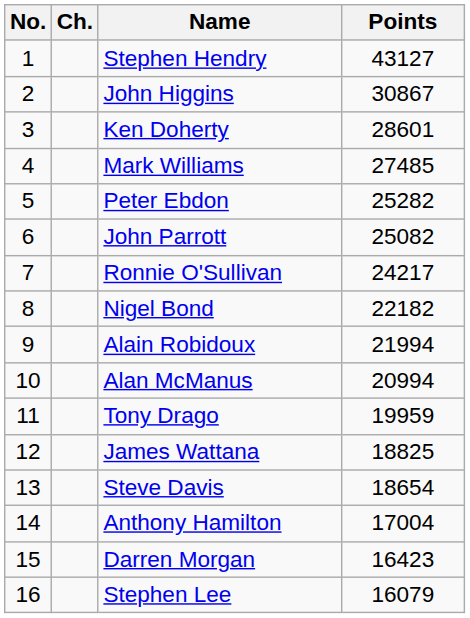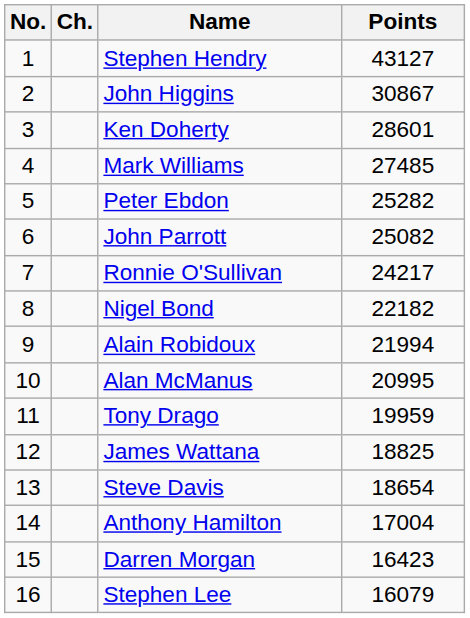Alan McManus | Points: 20994 -> 20995
